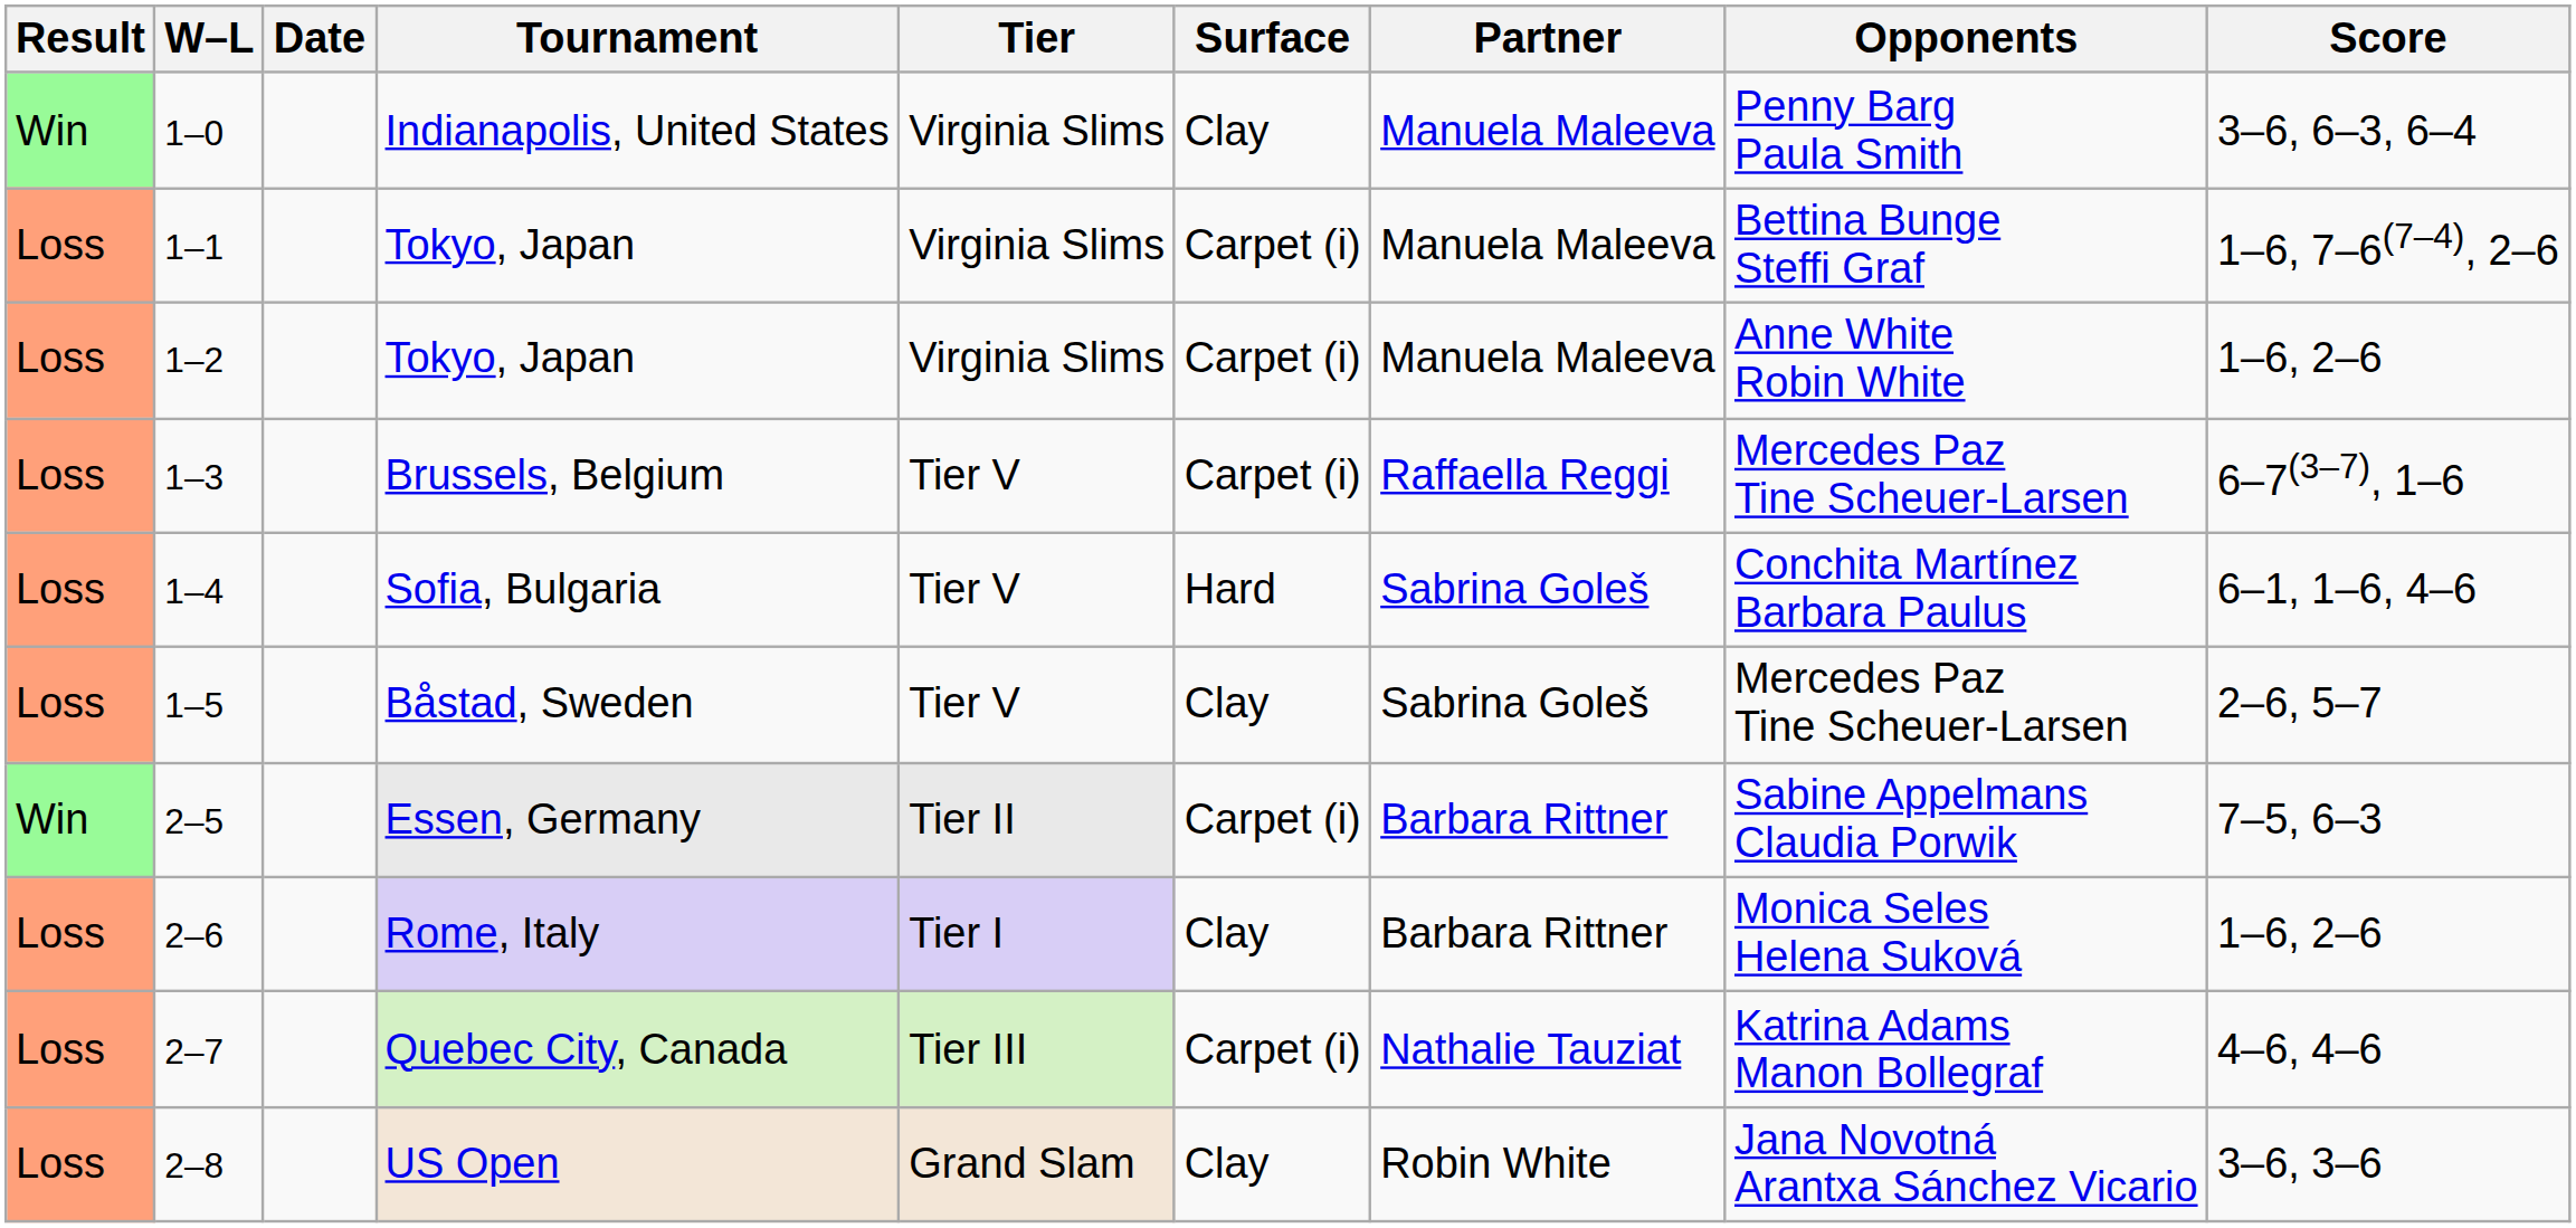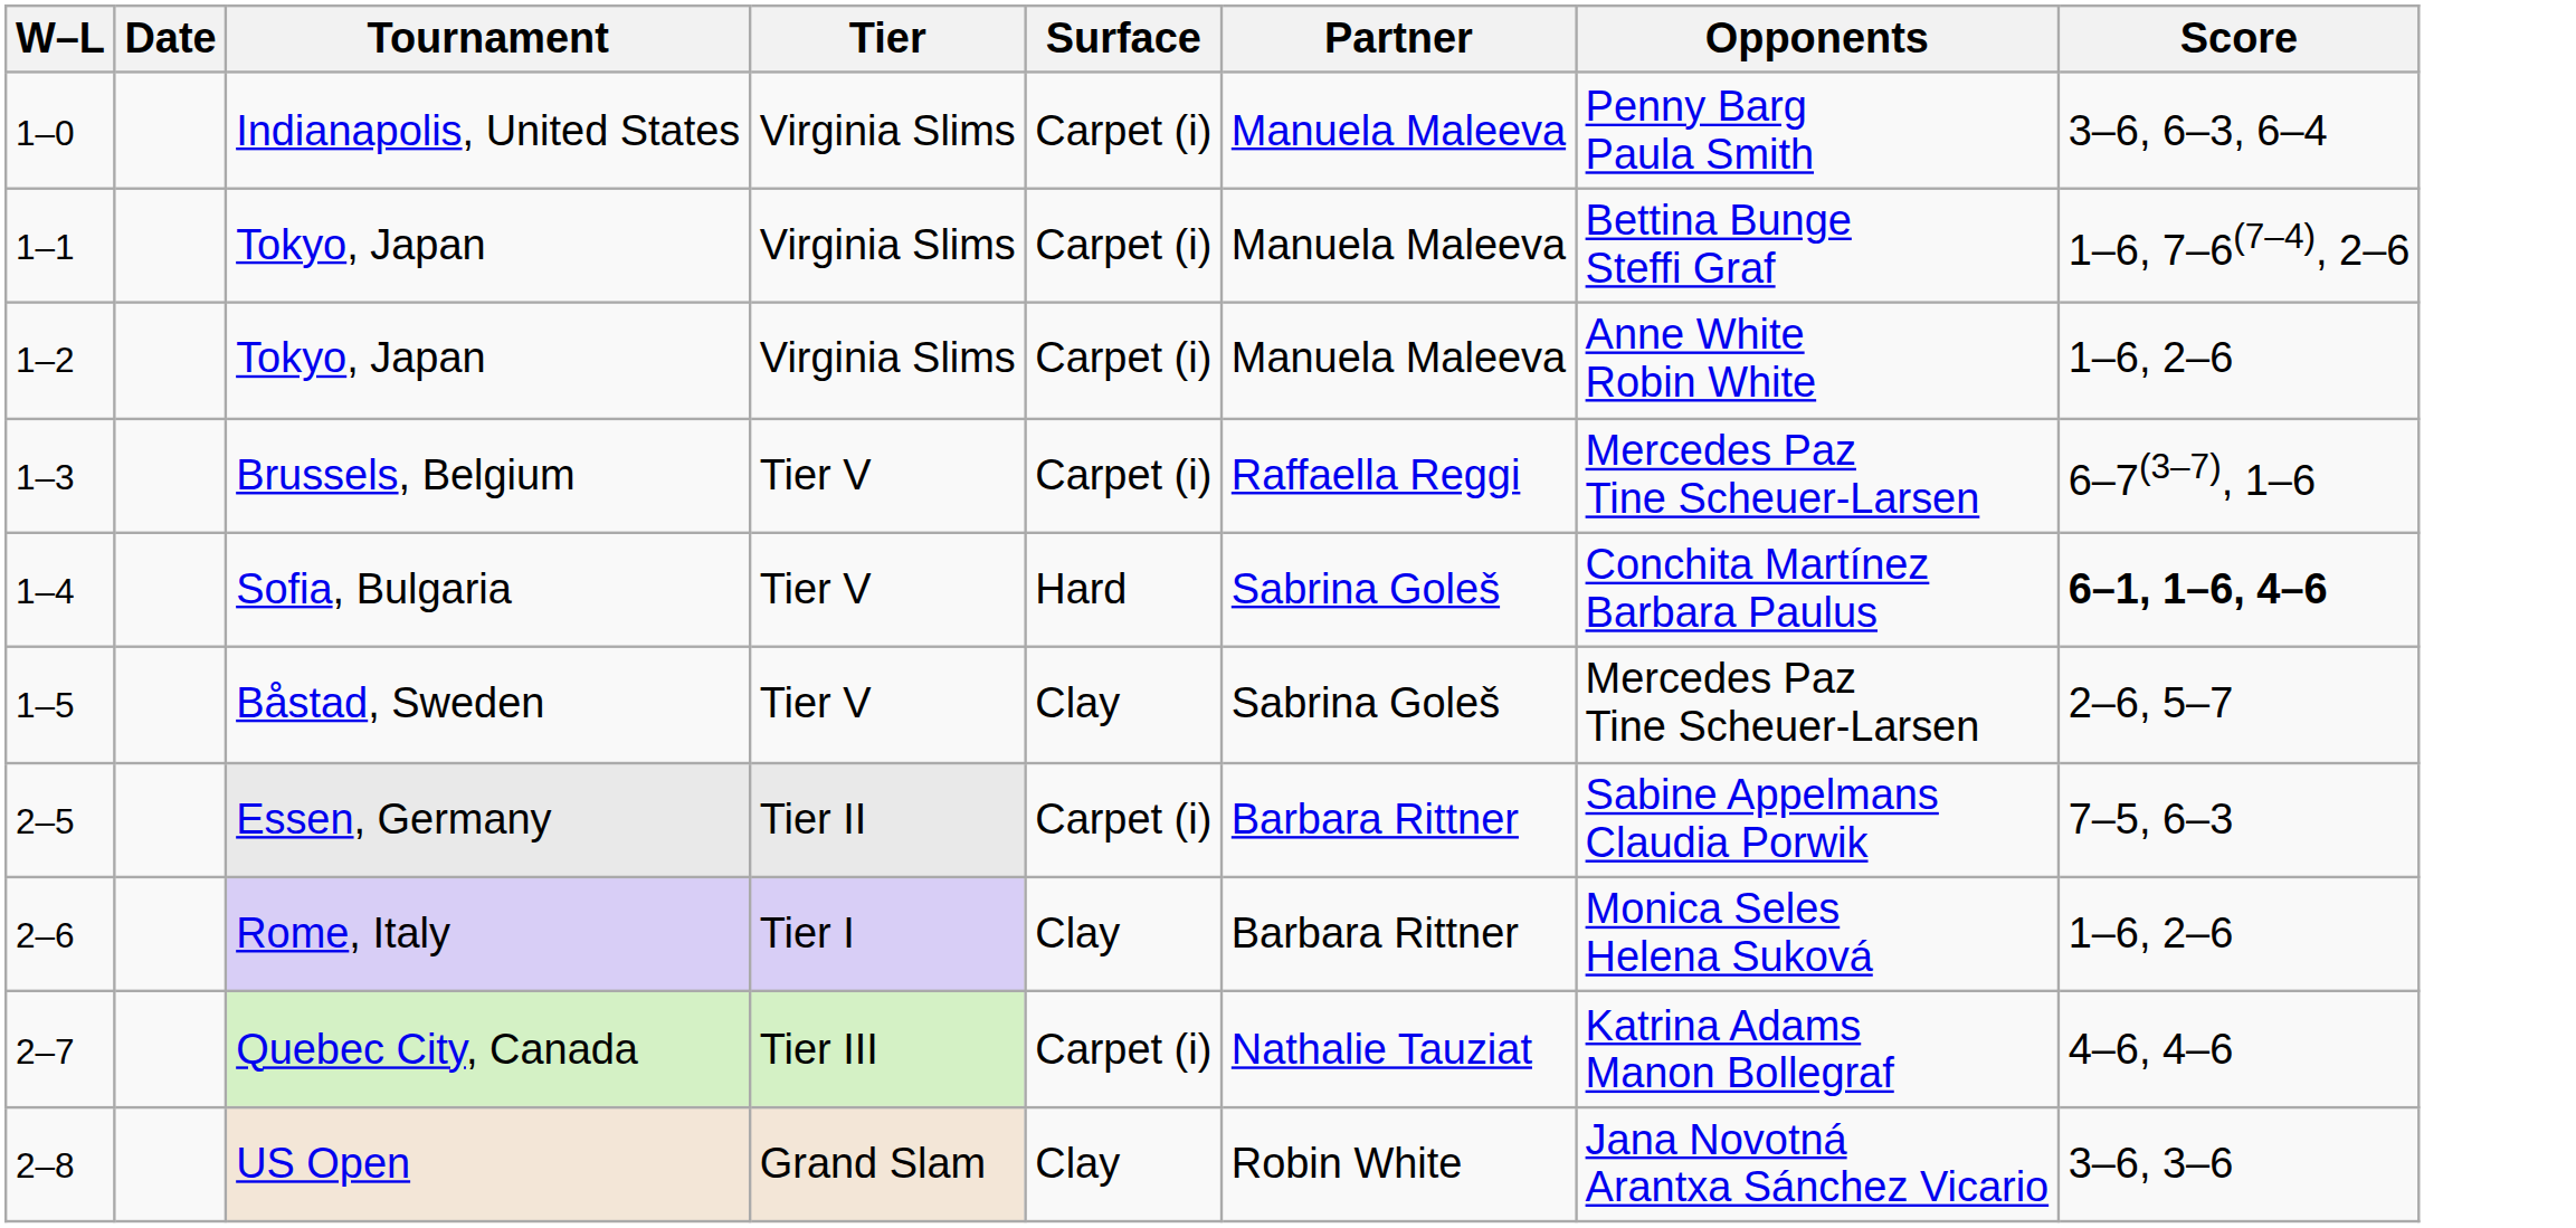- column: Result | Win | Loss | Loss | Loss | Loss | Loss | Win | Loss | Loss | Loss
Indianapolis, United States | Surface: Clay -> Carpet (i)
Sofia, Bulgaria | Score: normal -> bold
